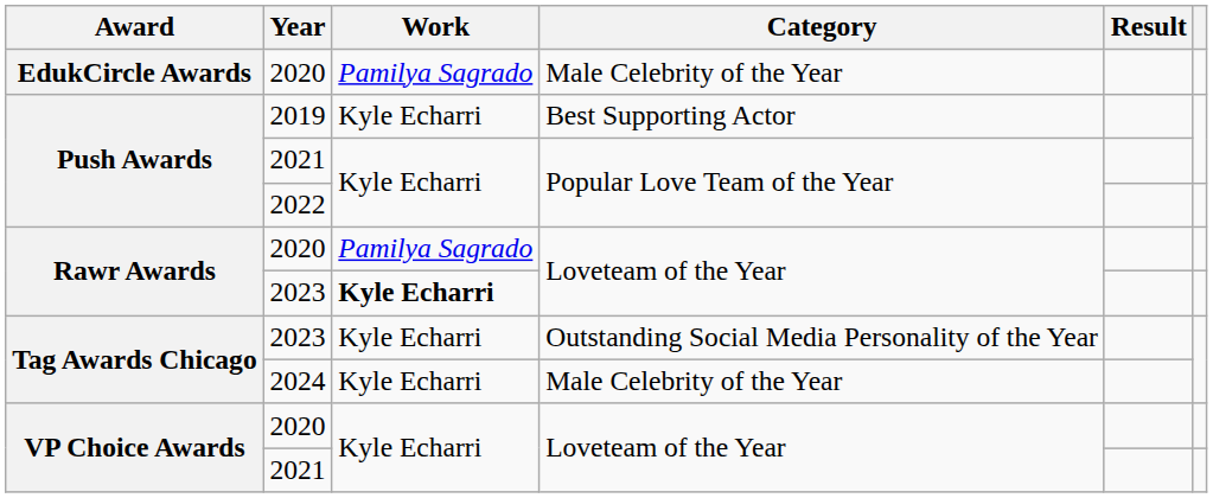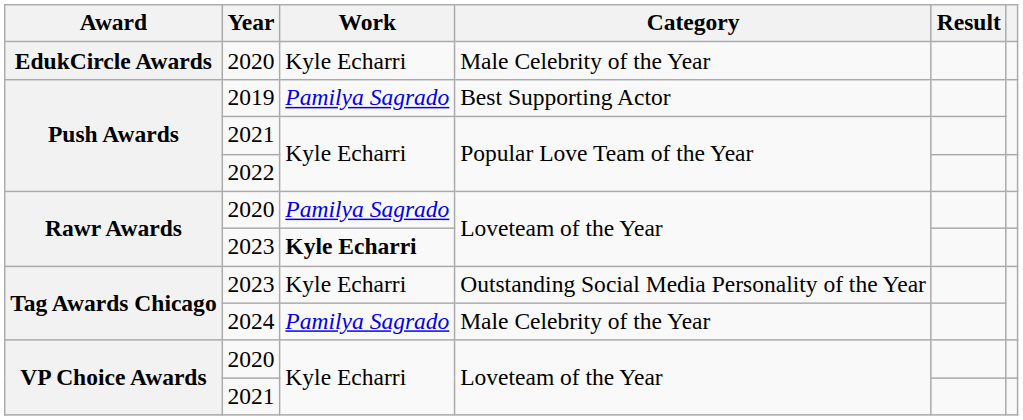EdukCircle Awards / 2020 | Work: Pamilya Sagrado -> Kyle Echarri
2019 | Work: Kyle Echarri -> Pamilya Sagrado
2024 | Work: Kyle Echarri -> Pamilya Sagrado
